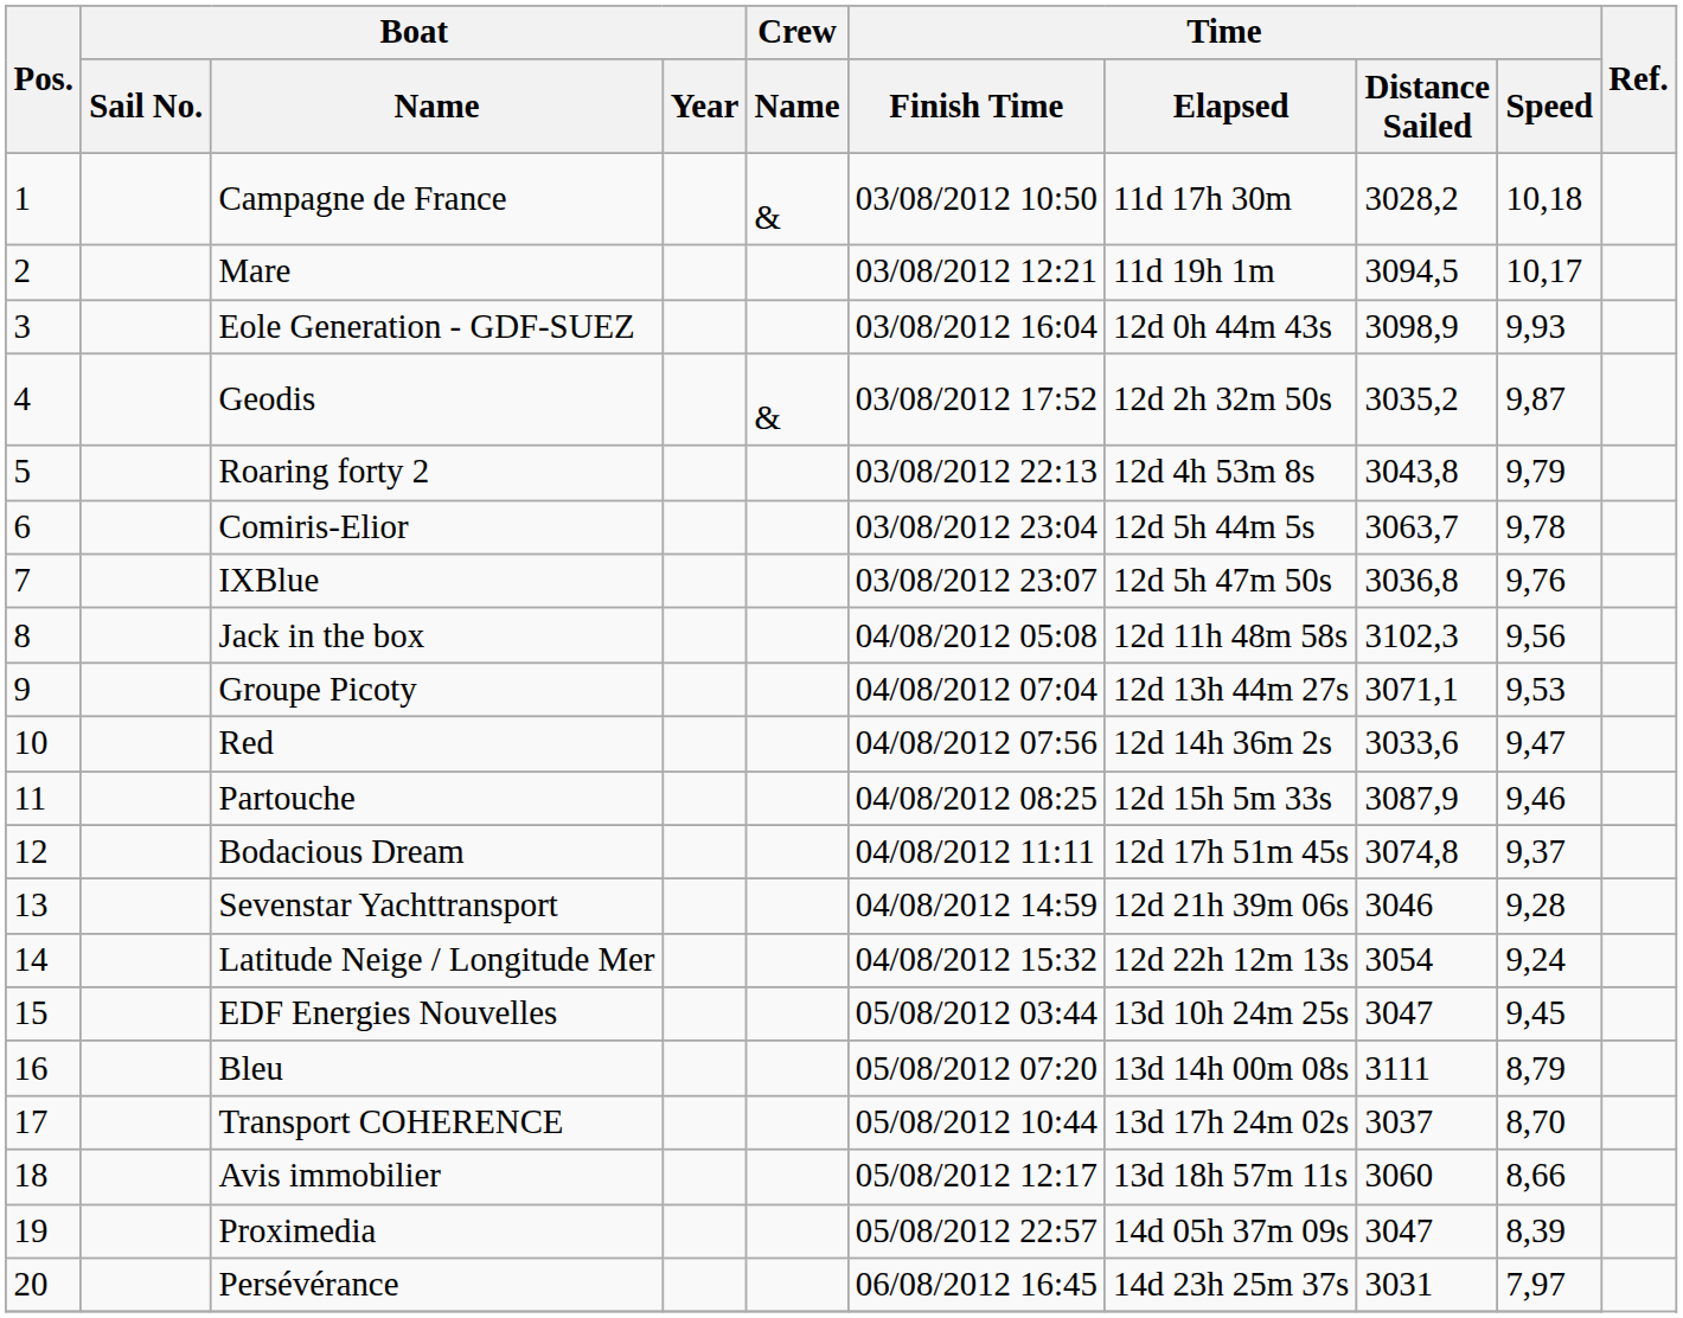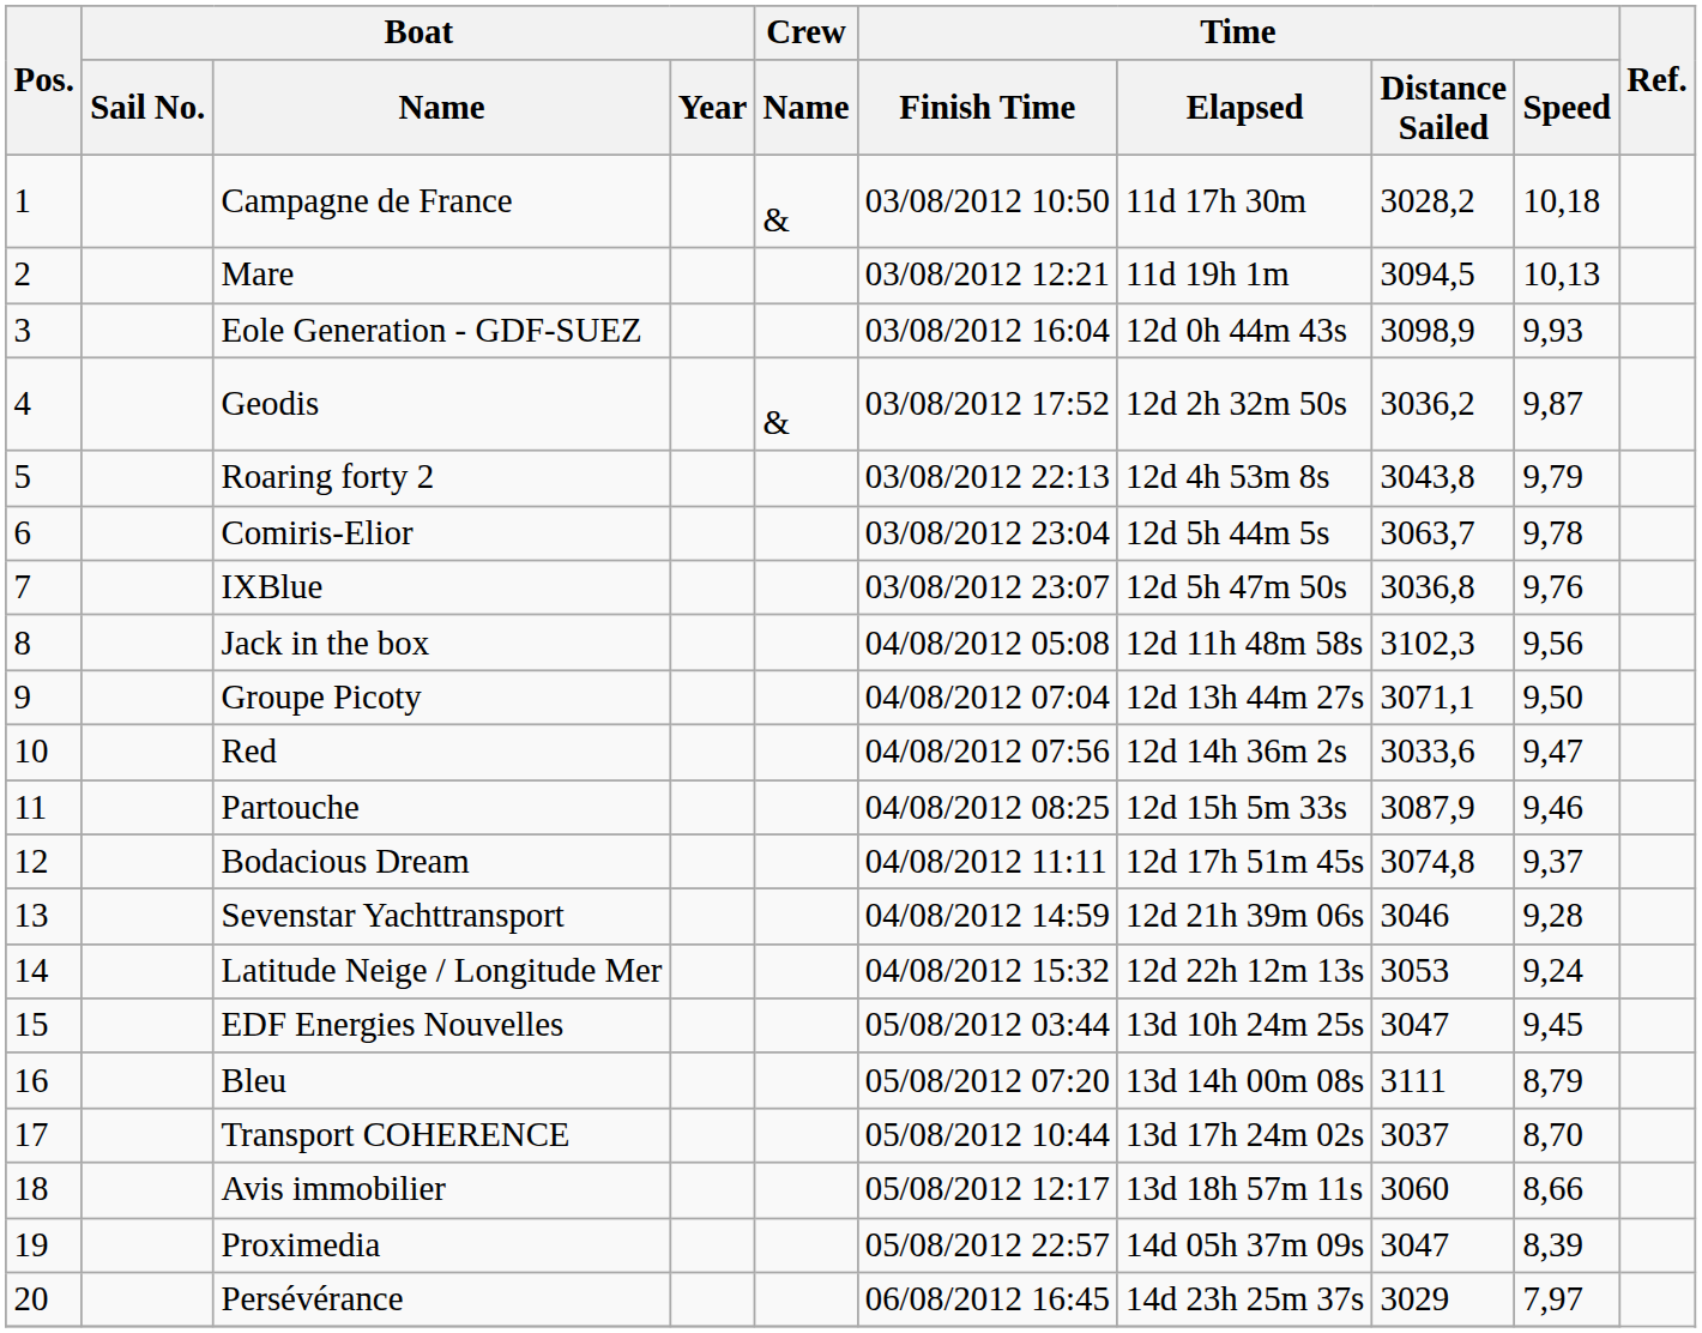Mare | Time / Speed: 10,17 -> 10,13
Geodis | Time / Distance Sailed: 3035,2 -> 3036,2
Groupe Picoty | Time / Speed: 9,53 -> 9,50
Latitude Neige / Longitude Mer | Time / Distance Sailed: 3054 -> 3053
Persévérance | Time / Distance Sailed: 3031 -> 3029
